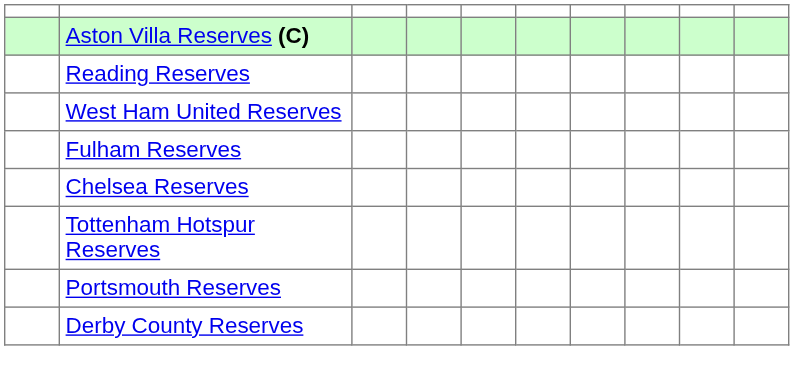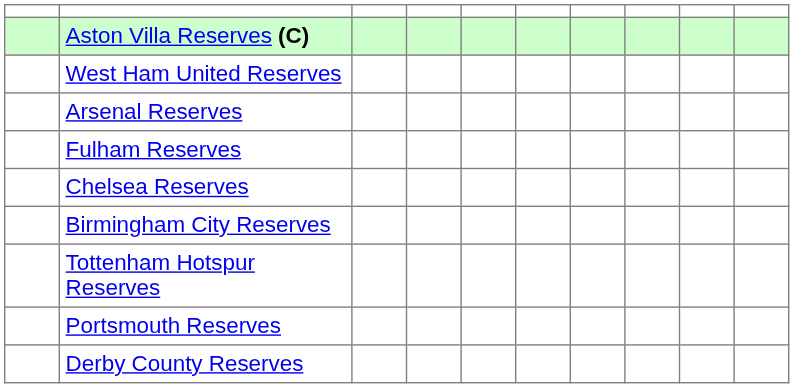- row: Reading Reserves
+ row: Arsenal Reserves
+ row: Birmingham City Reserves
